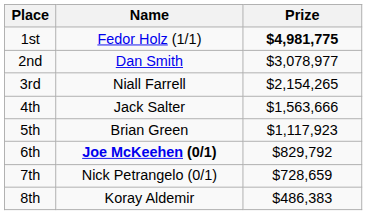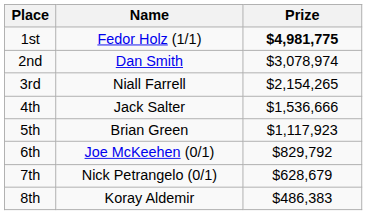2nd | Prize: $3,078,977 -> $3,078,974
4th | Prize: $1,563,666 -> $1,536,666
6th | Name: bold -> normal
7th | Prize: $728,659 -> $628,679
